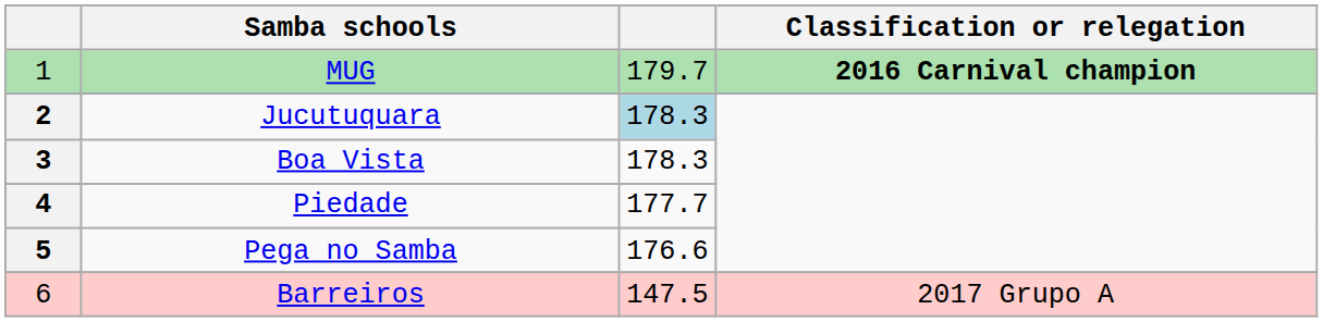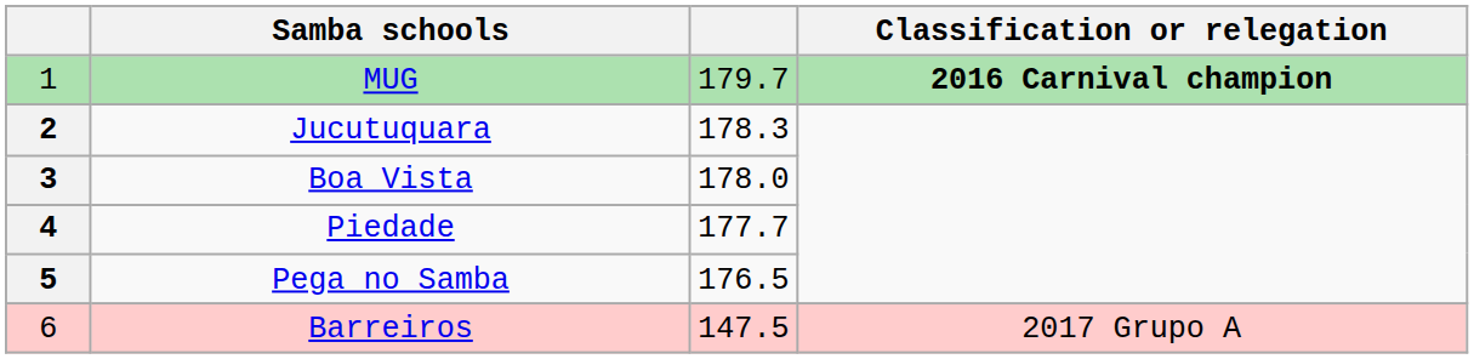Jucutuquara | column 3: lightblue background -> no background
Boa Vista | column 3: 178.3 -> 178.0
Pega no Samba | column 3: 176.6 -> 176.5
